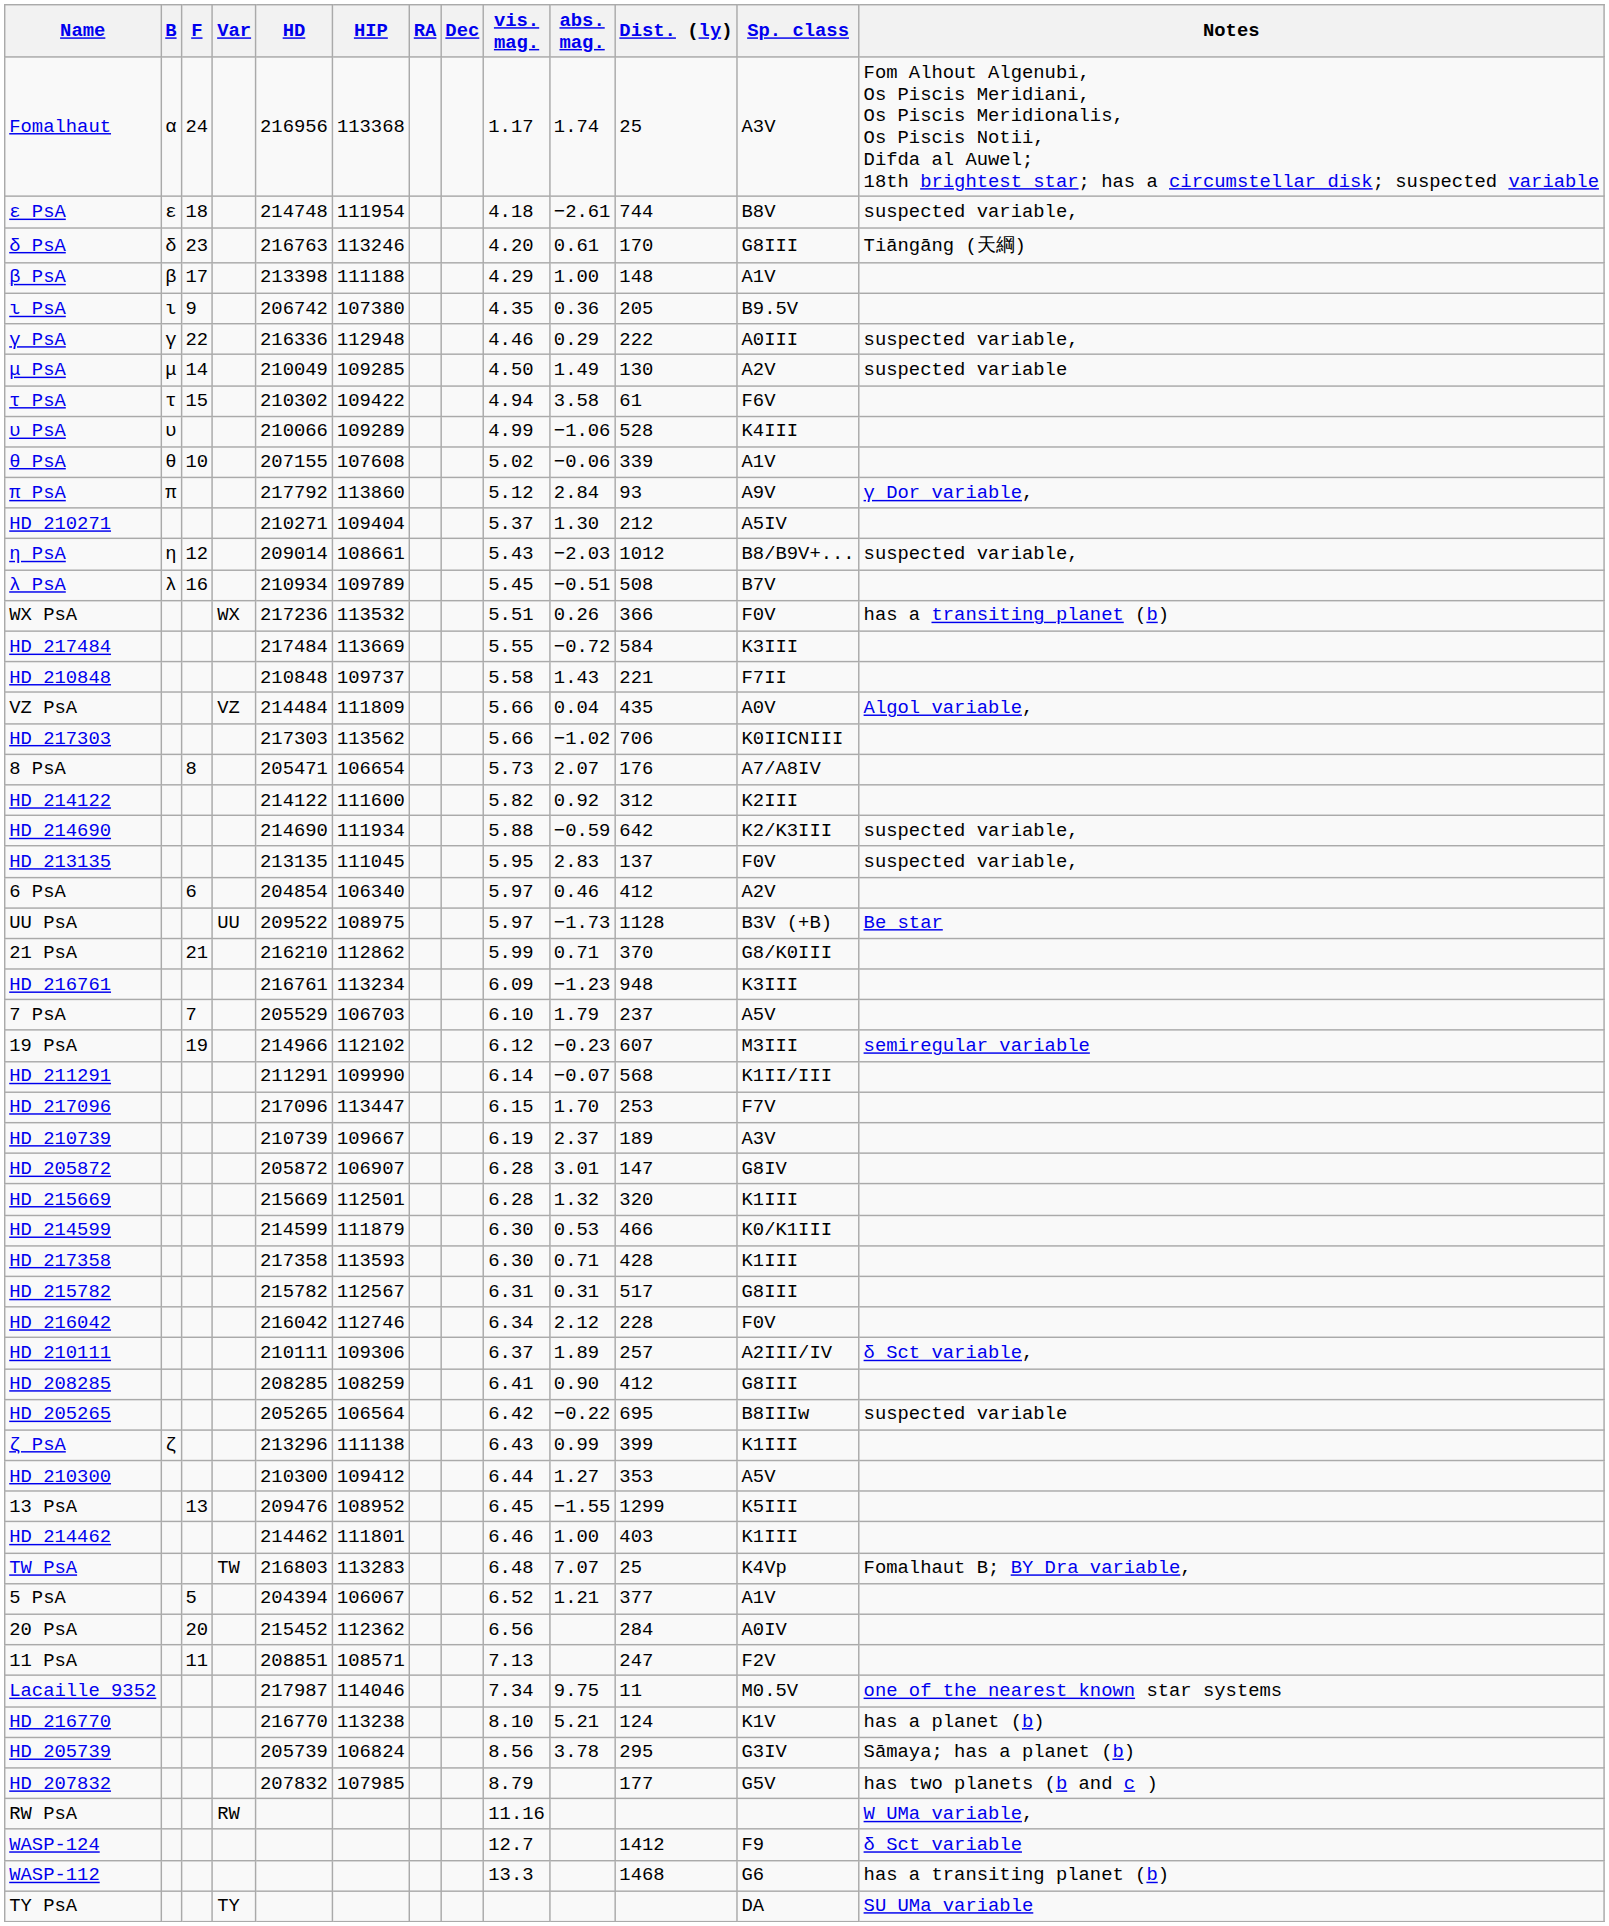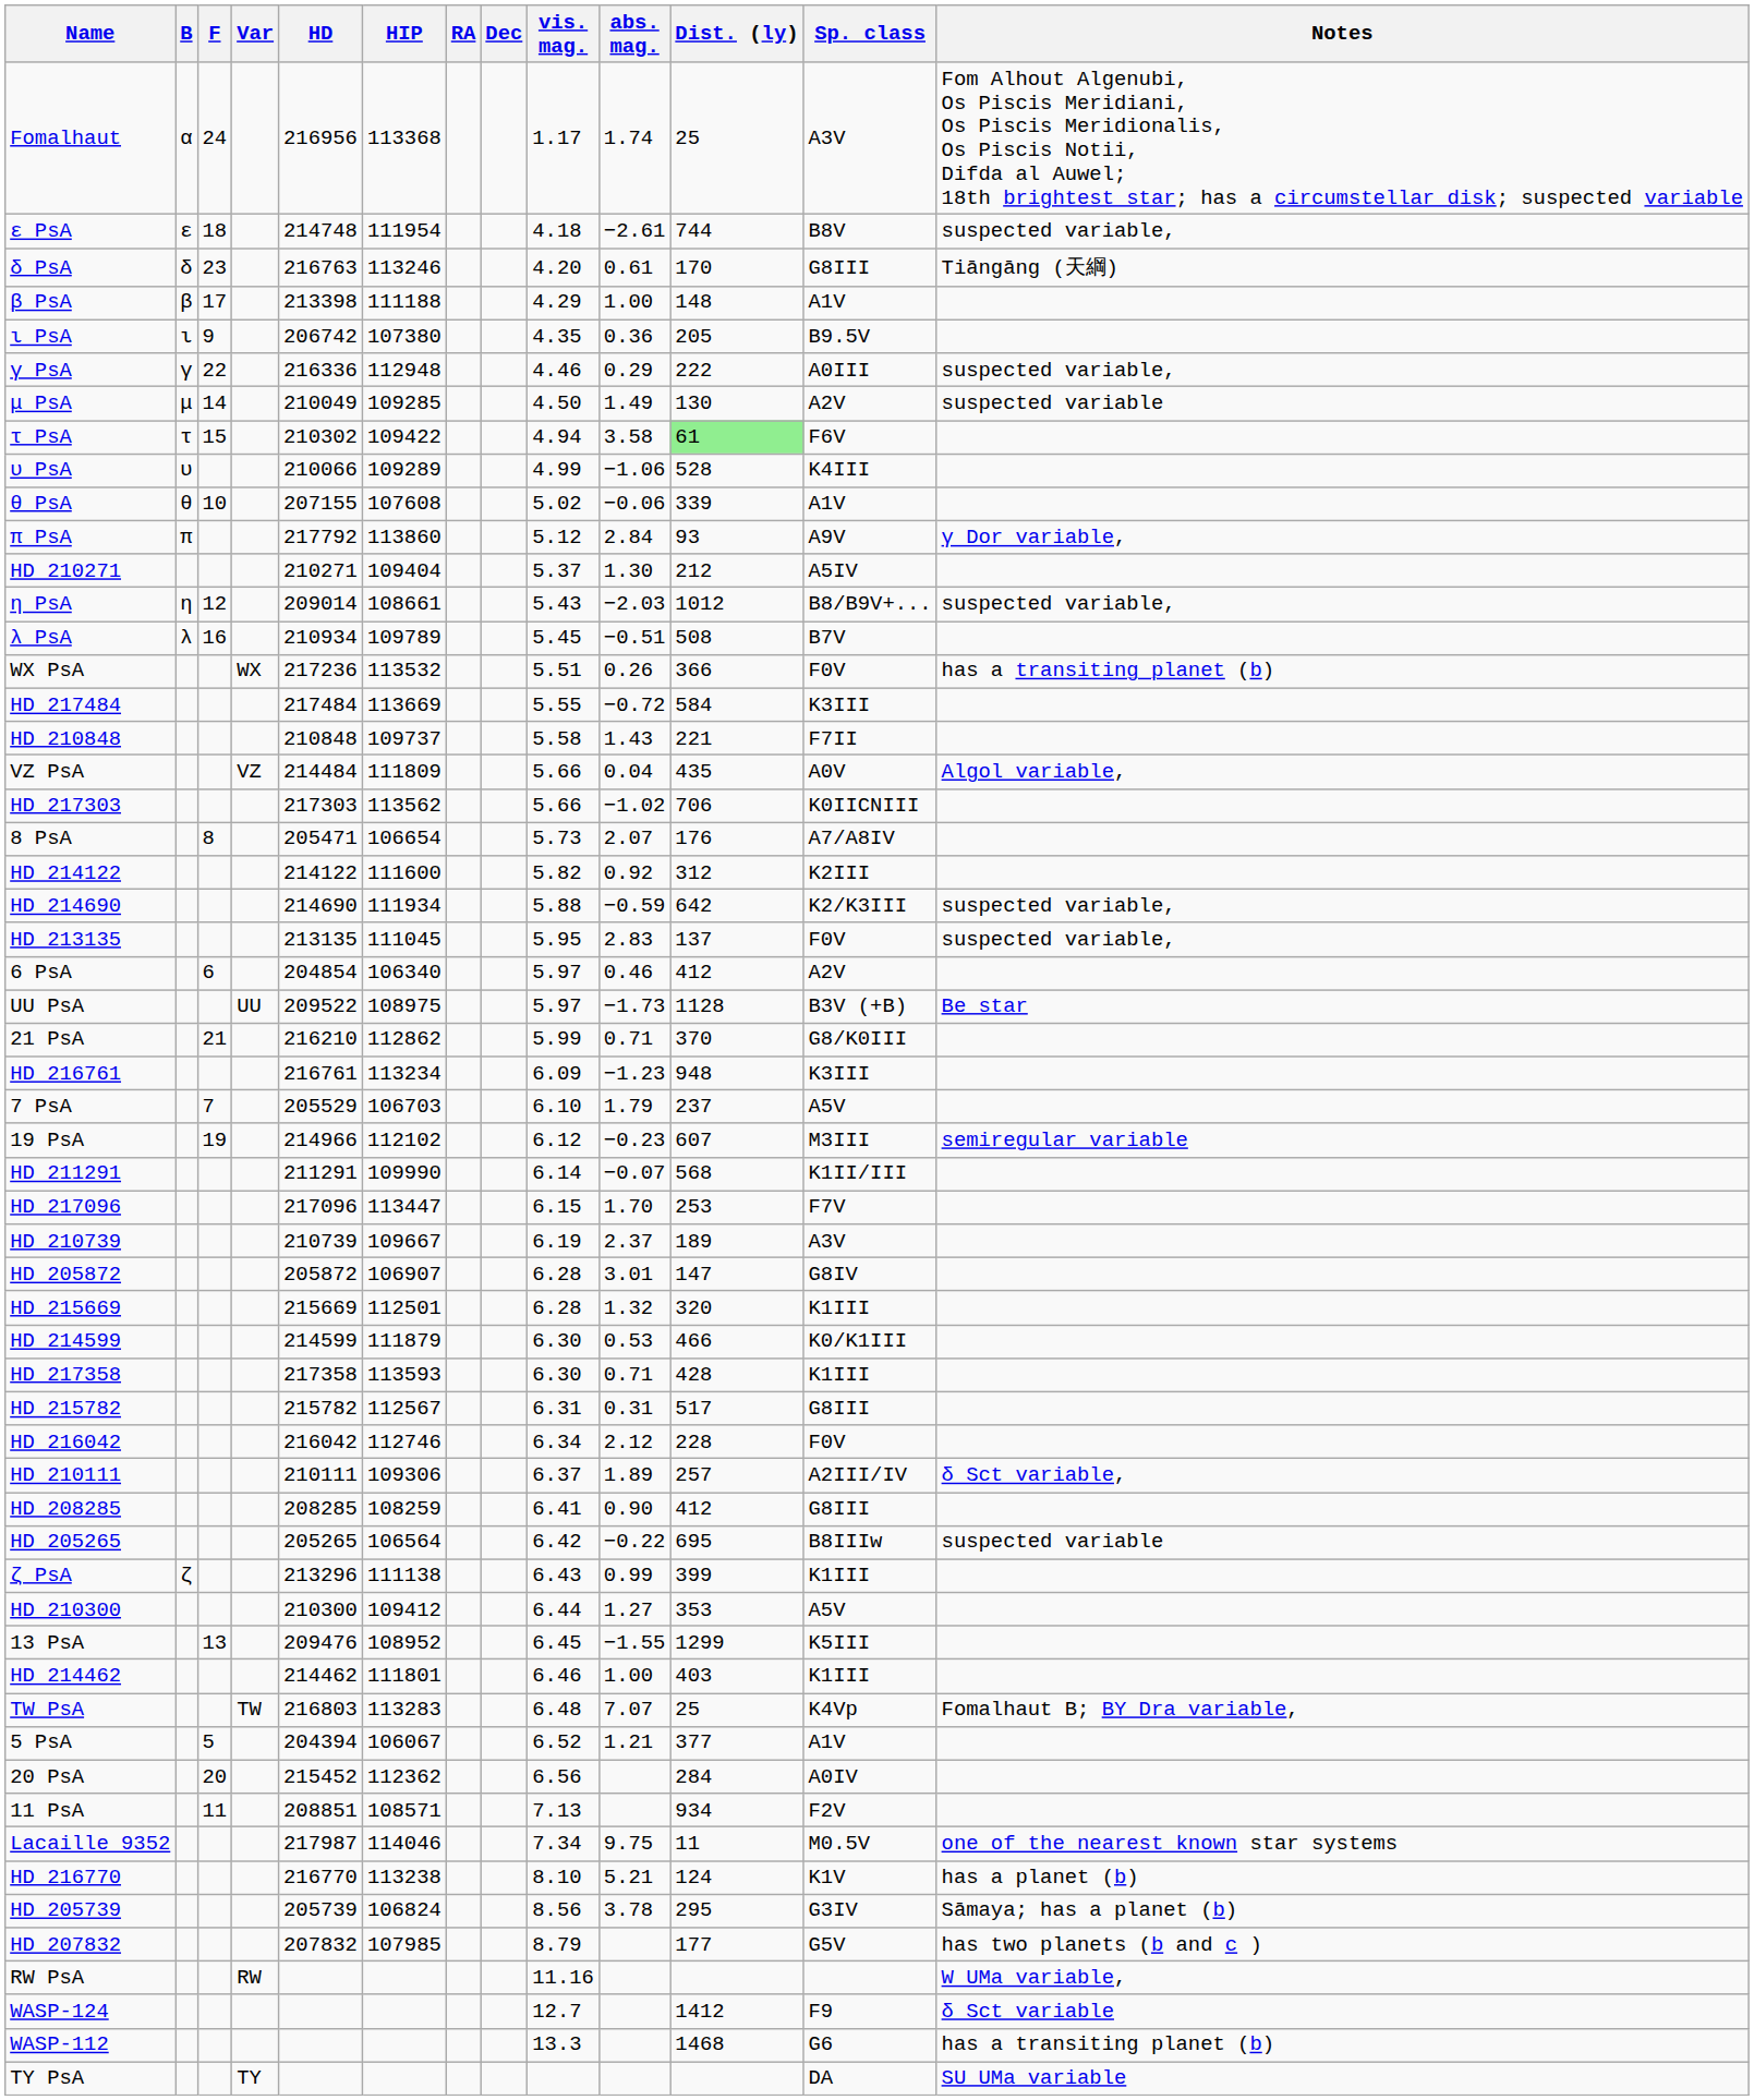τ PsA | Dist. (ly): no background -> lightgreen background
11 PsA | Dist. (ly): 247 -> 934
